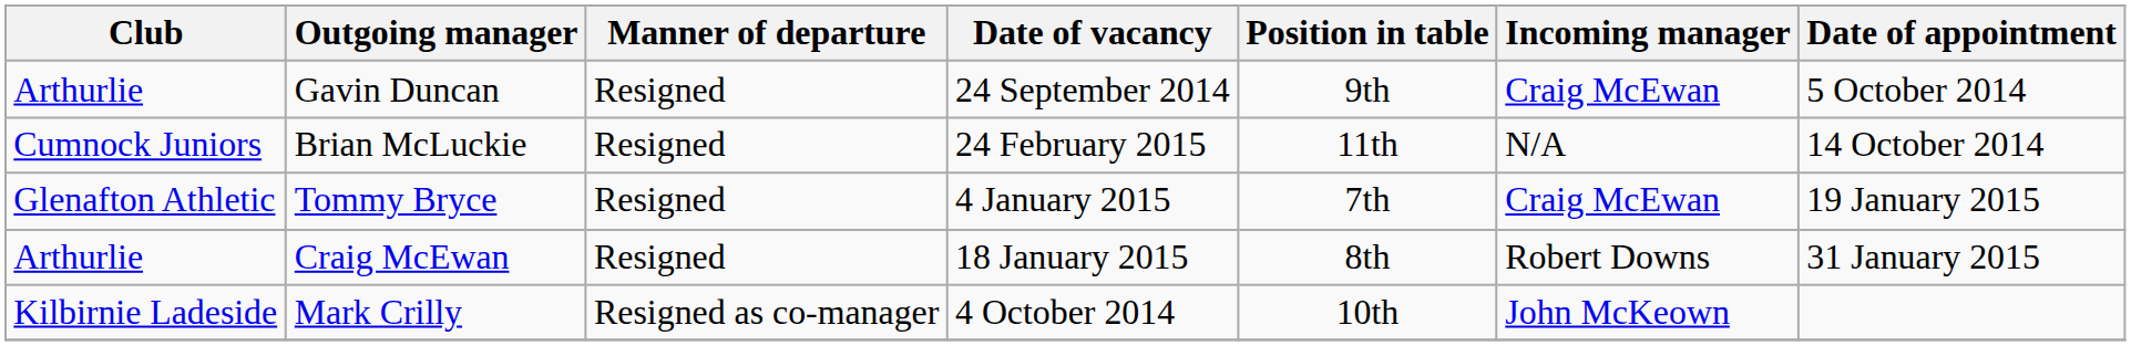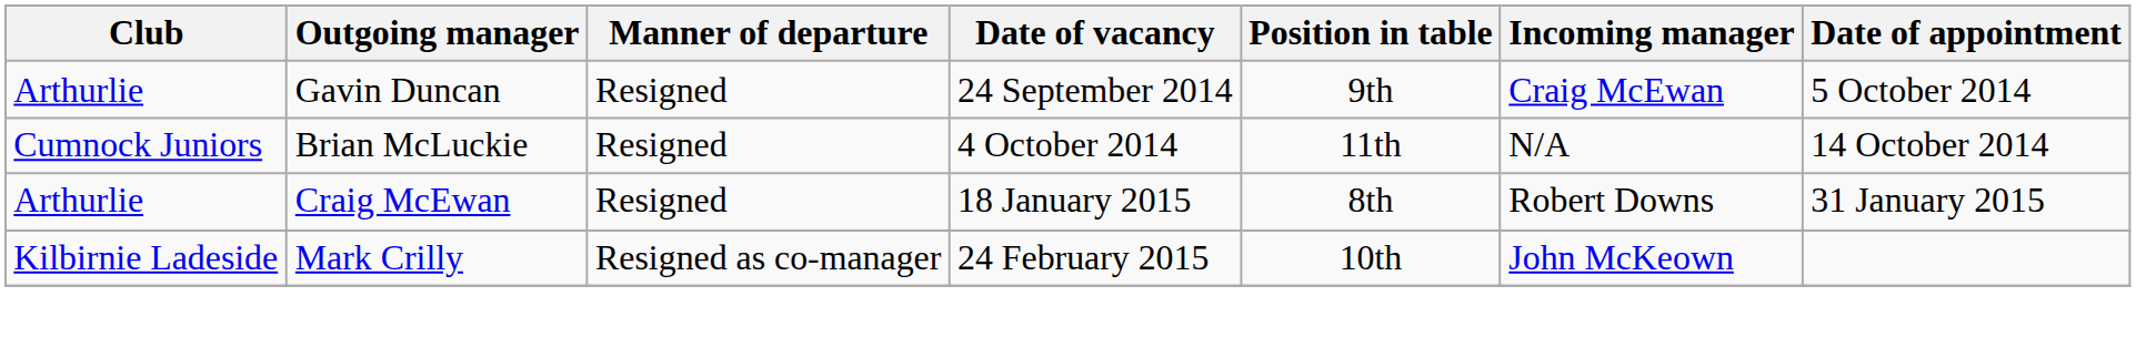Brian McLuckie | Date of vacancy: 24 February 2015 -> 4 October 2014
- row: Glenafton Athletic | Tommy Bryce | Resigned | 4 January 2015 | 7th | Craig McEwan | 19 January 2015
Mark Crilly | Date of vacancy: 4 October 2014 -> 24 February 2015
